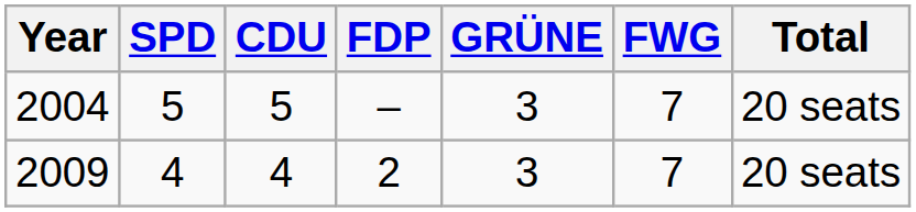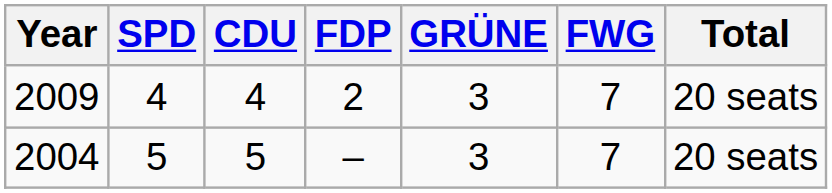rows swapped: 2009 <-> 2004
